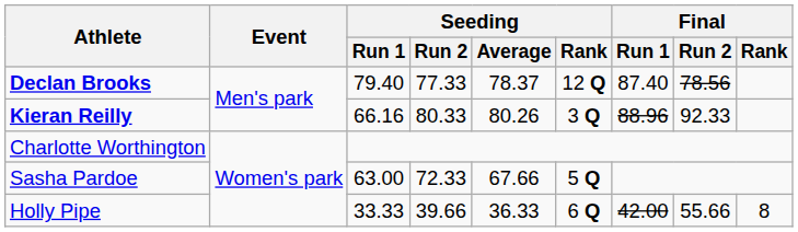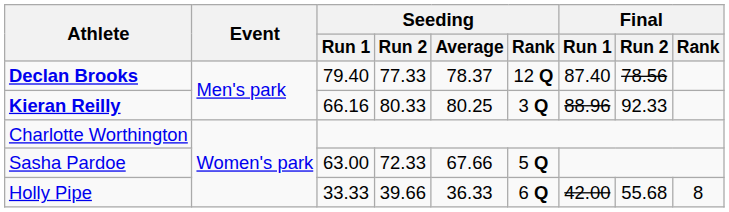Kieran Reilly | Seeding / Average: 80.26 -> 80.25
Holly Pipe | Final / Run 2: 55.66 -> 55.68
